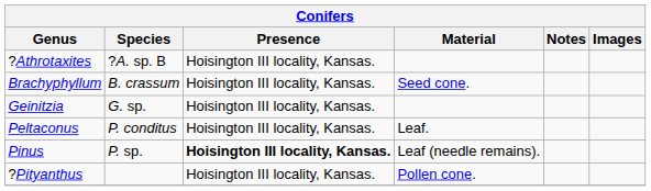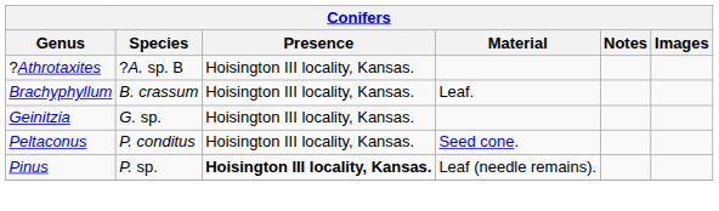Brachyphyllum | Material: Seed cone. -> Leaf.
Peltaconus | Material: Leaf. -> Seed cone.
- row: ?Pityanthus | Hoisington III locality, Kansas. | Pollen cone.
